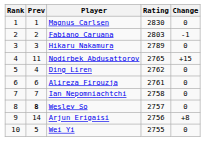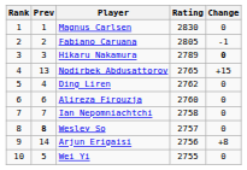Fabiano Caruana | Rating: 2803 -> 2805
Hikaru Nakamura | Change: normal -> bold
Nodirbek Abdusattorov | Prev: 11 -> 13
Alireza Firouzja | Rating: 2761 -> 2760
